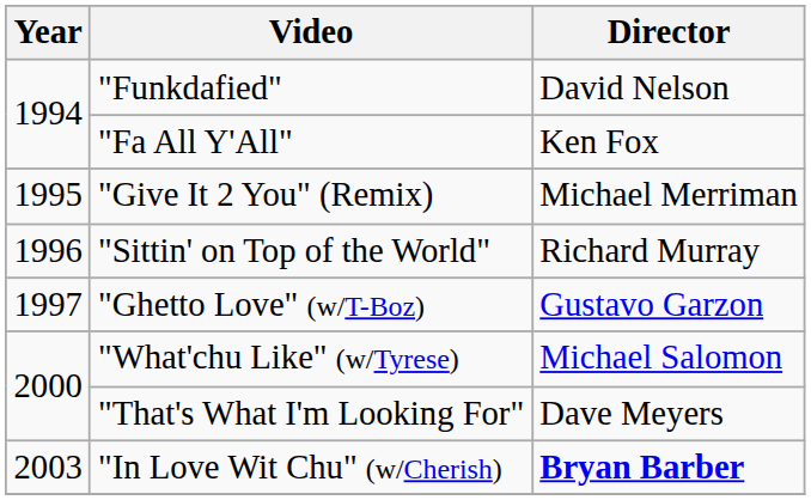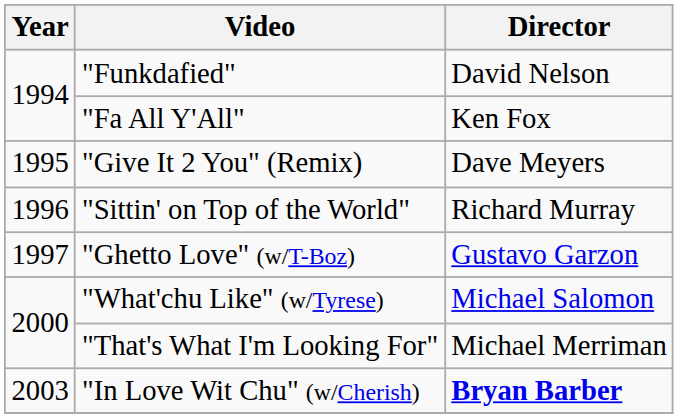"Give It 2 You" (Remix) | Director: Michael Merriman -> Dave Meyers
"That's What I'm Looking For" | Director: Dave Meyers -> Michael Merriman
